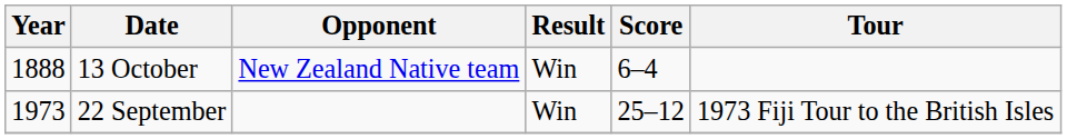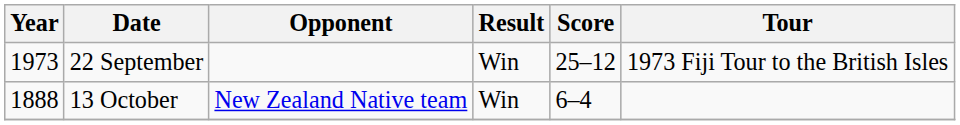rows swapped: 13 October <-> 22 September
